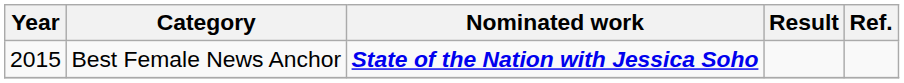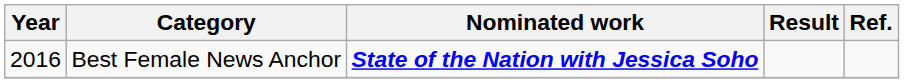Best Female News Anchor | Year: 2015 -> 2016
